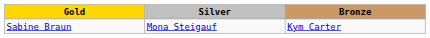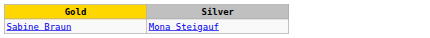- column: Bronze | Kym Carter
